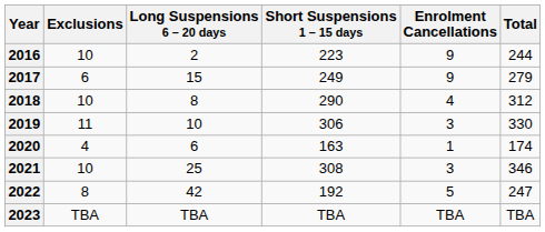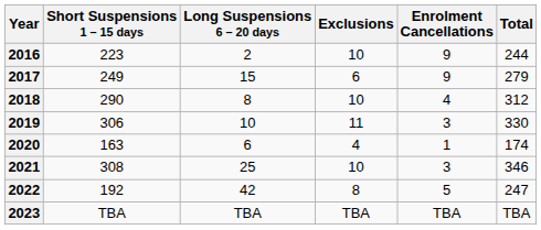columns swapped: Short Suspensions 1 – 15 days <-> Exclusions
